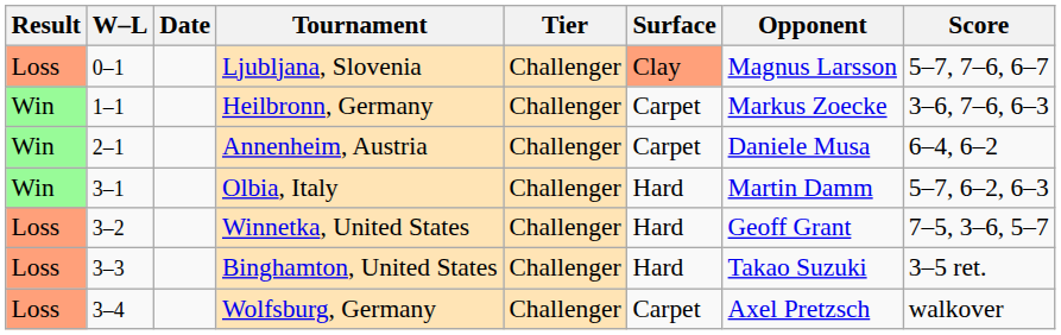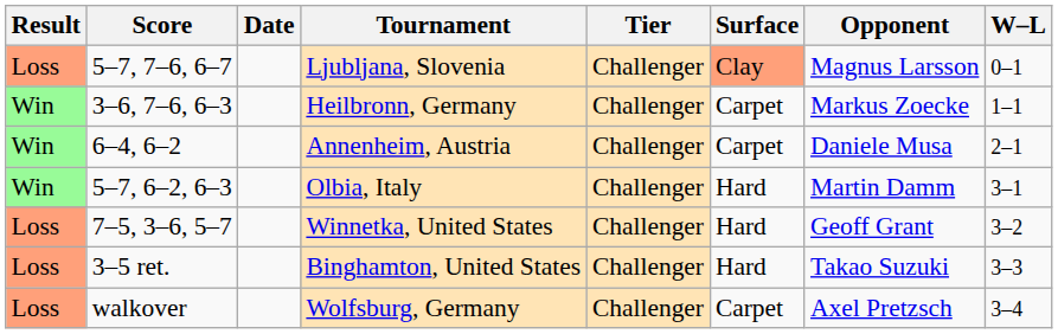columns swapped: W–L <-> Score
